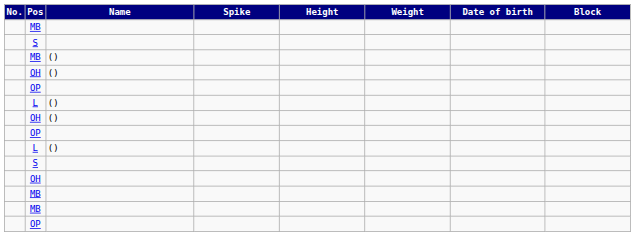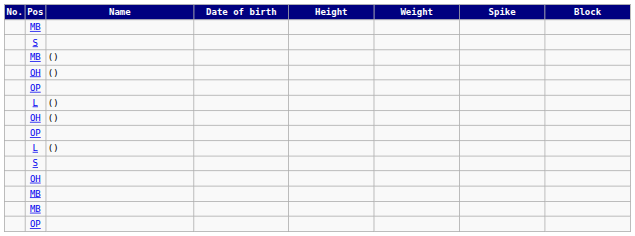columns swapped: Date of birth <-> Spike
